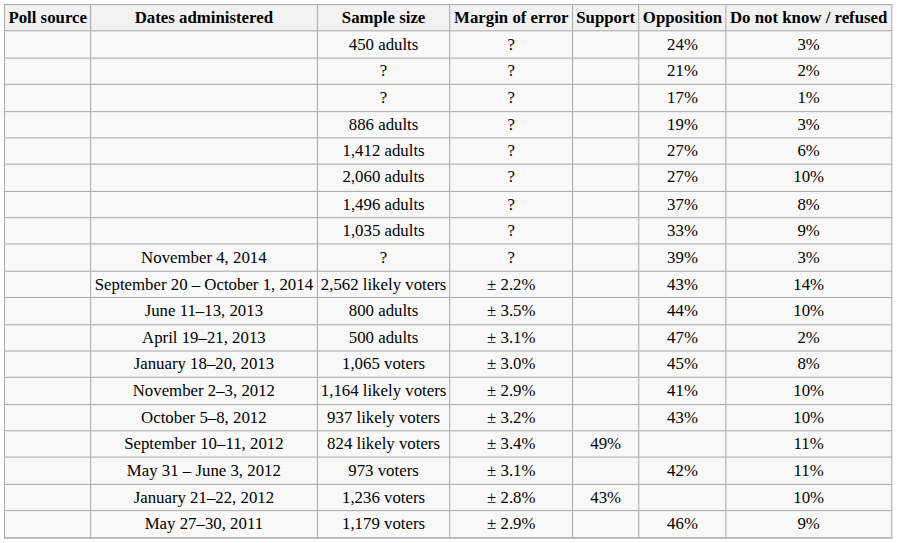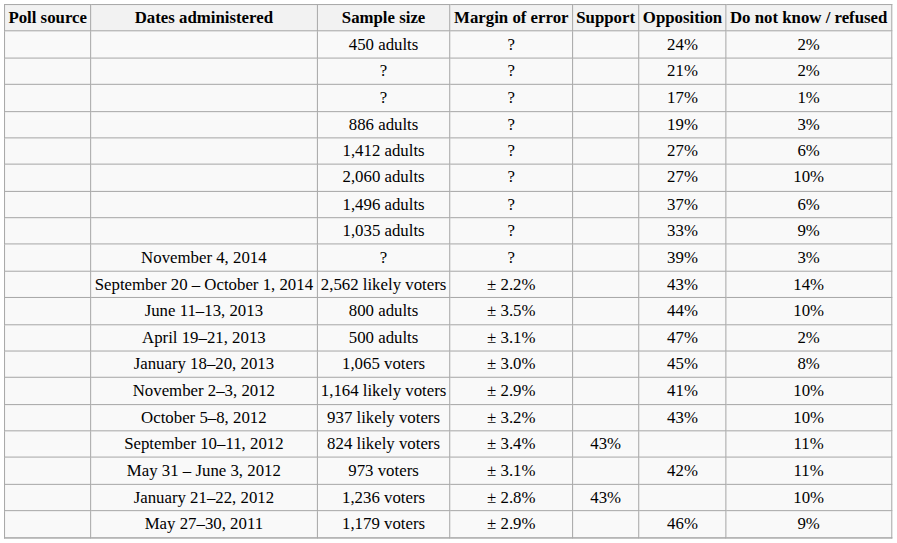450 adults | Do not know / refused: 3% -> 2%
1,496 adults | Do not know / refused: 8% -> 6%
824 likely voters | Support: 49% -> 43%
